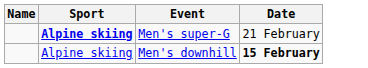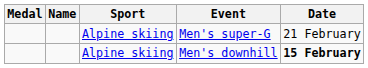+ column: Medal
Men's super-G | Sport: bold -> normal
